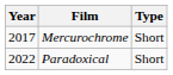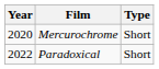Mercurochrome | Year: 2017 -> 2020
